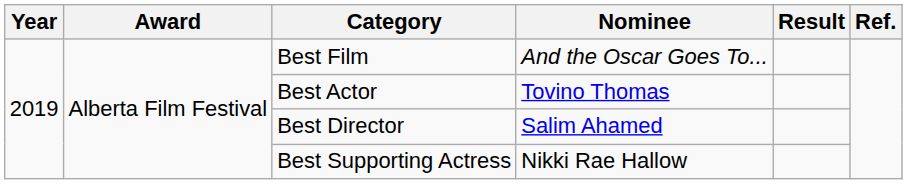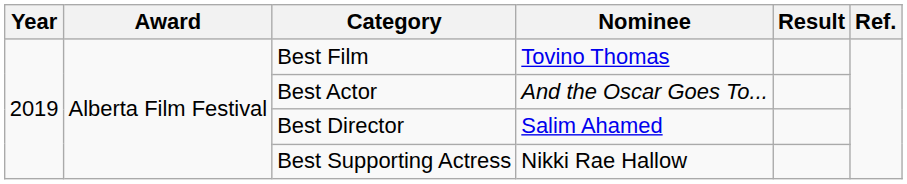Best Film | Nominee: And the Oscar Goes To... -> Tovino Thomas
Best Actor | Nominee: Tovino Thomas -> And the Oscar Goes To...
